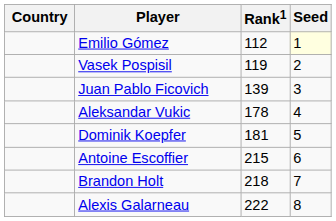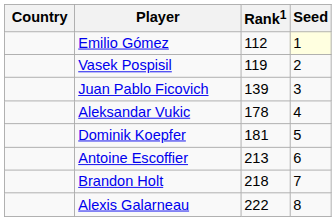Antoine Escoffier | Rank1: 215 -> 213
